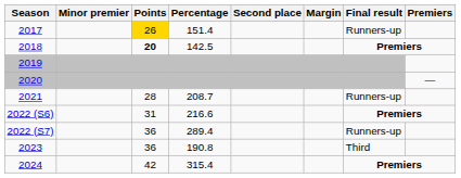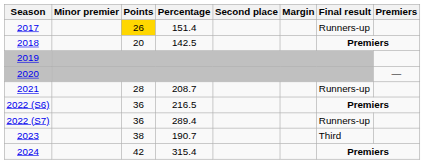2018 | Points: bold -> normal
2022 (S6) | Points: 31 -> 36
2022 (S6) | Percentage: 216.6 -> 216.5
2023 | Points: 36 -> 38
2023 | Percentage: 190.8 -> 190.7
